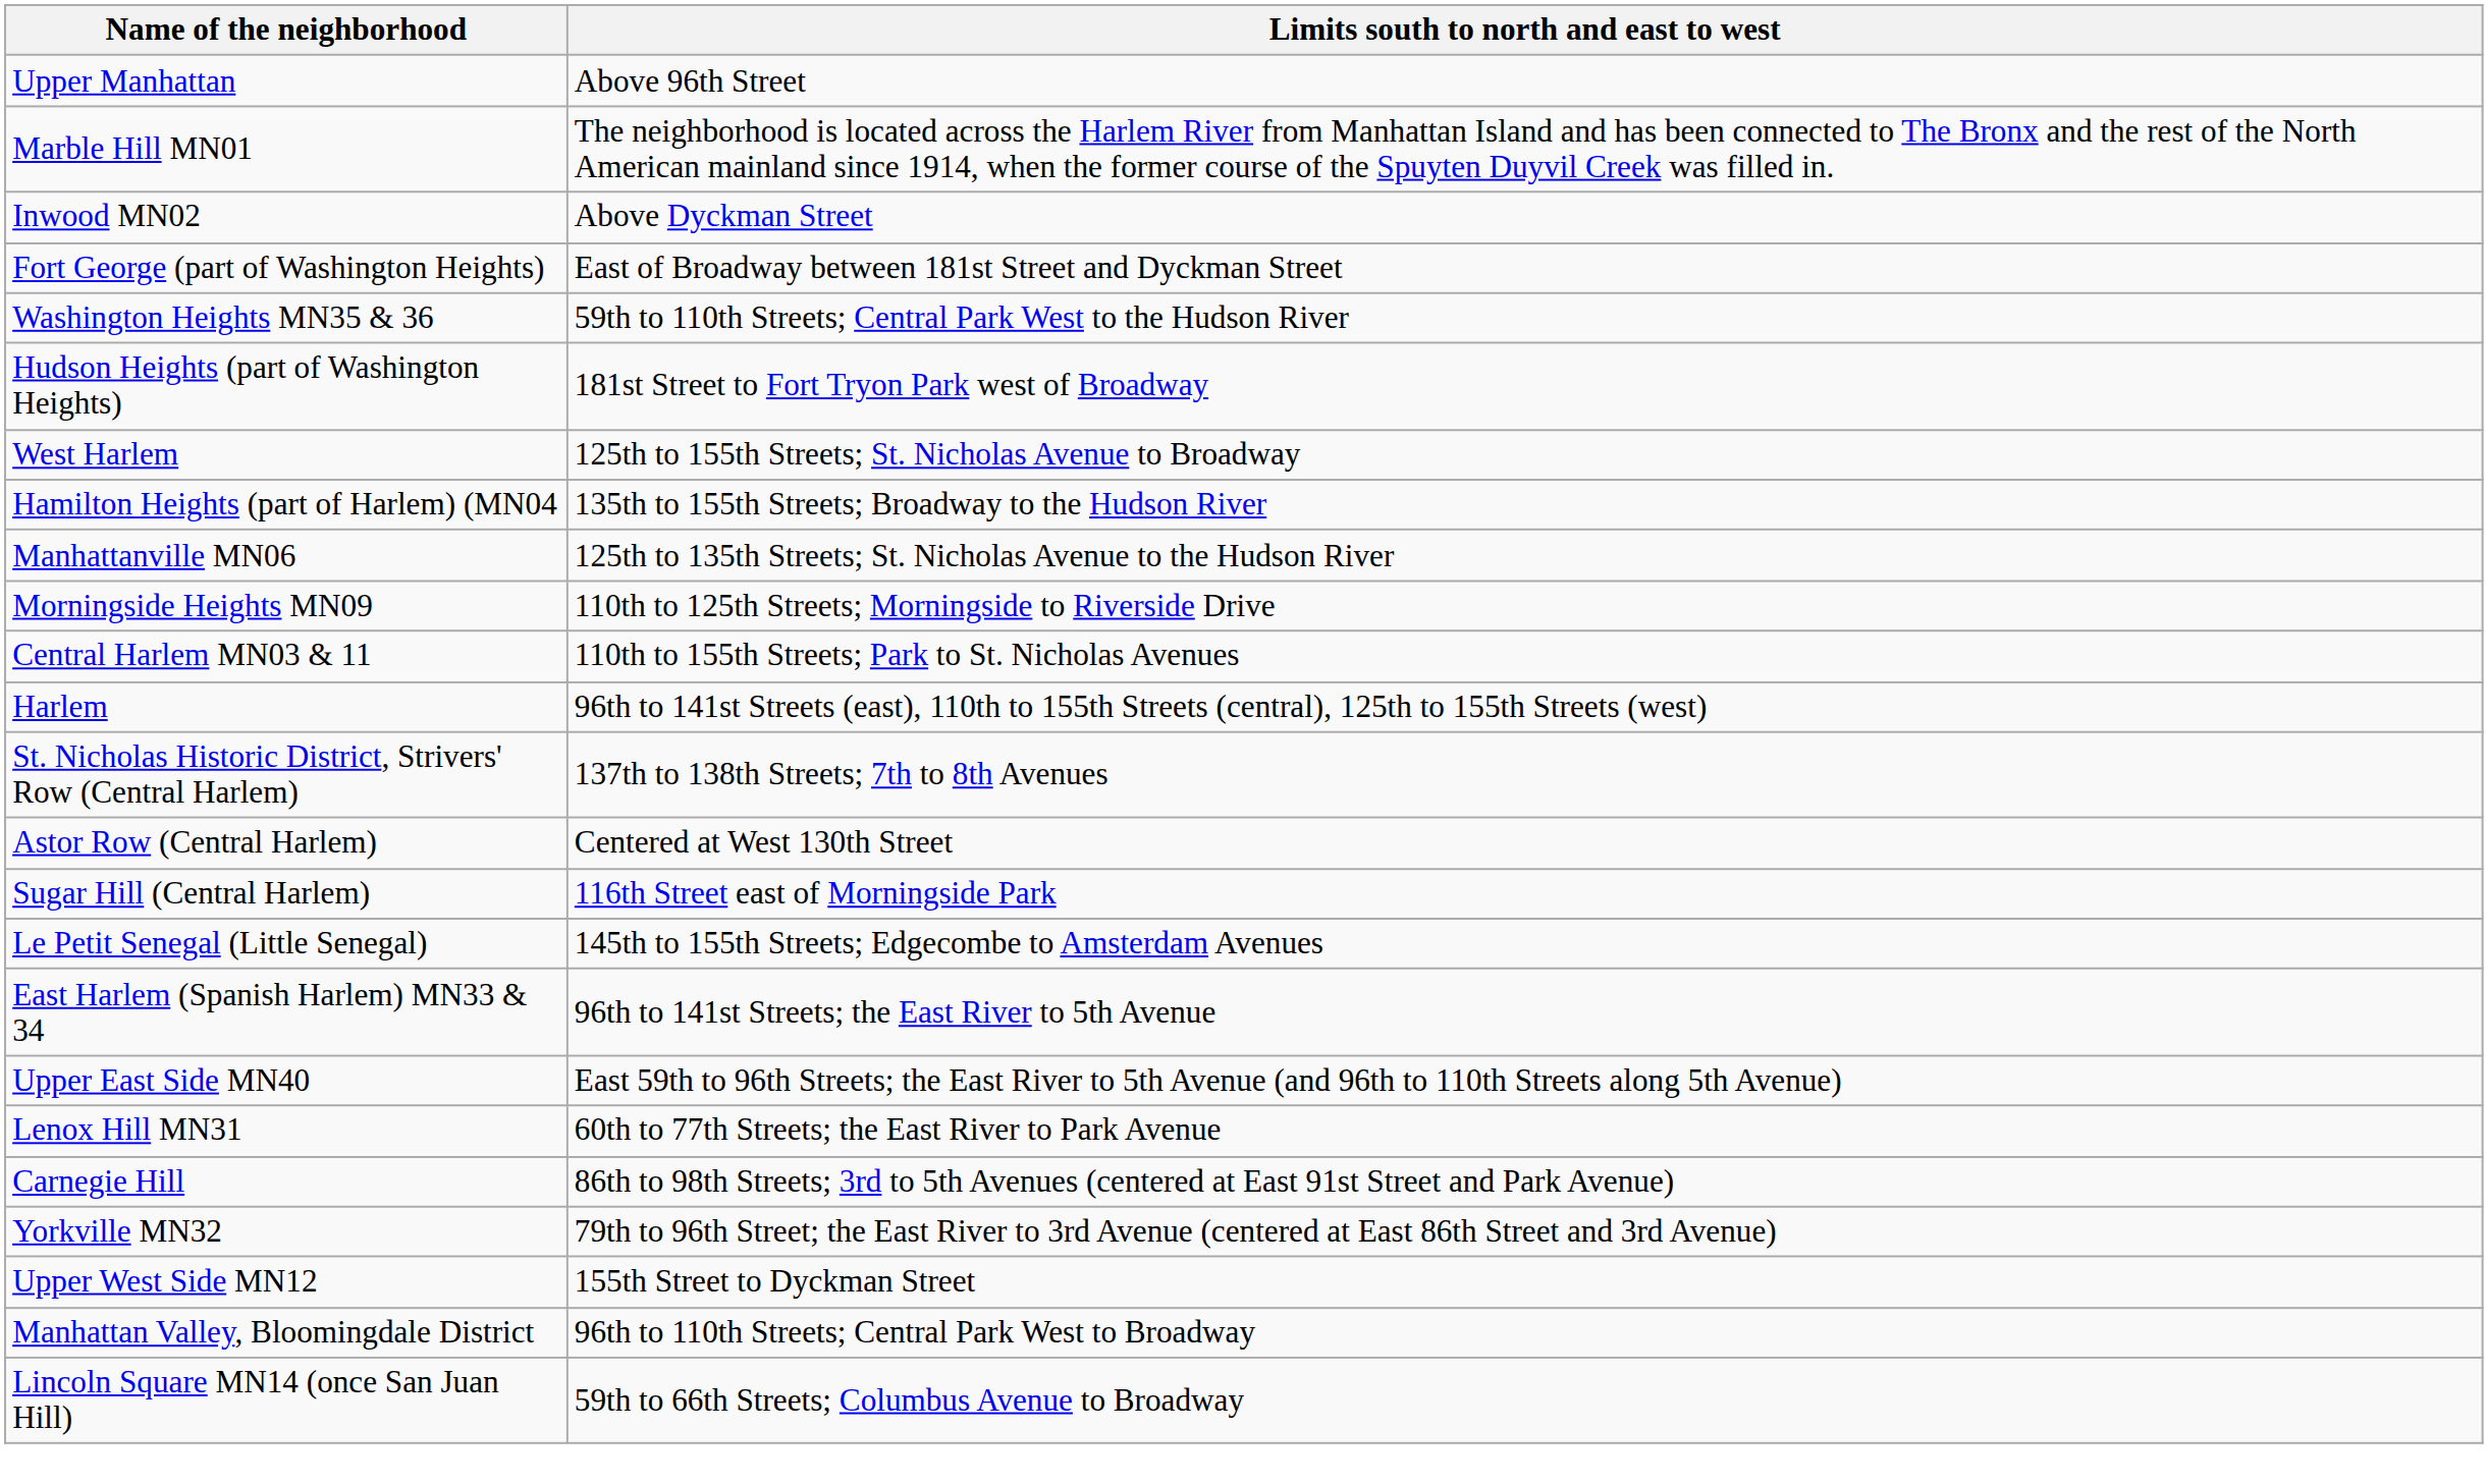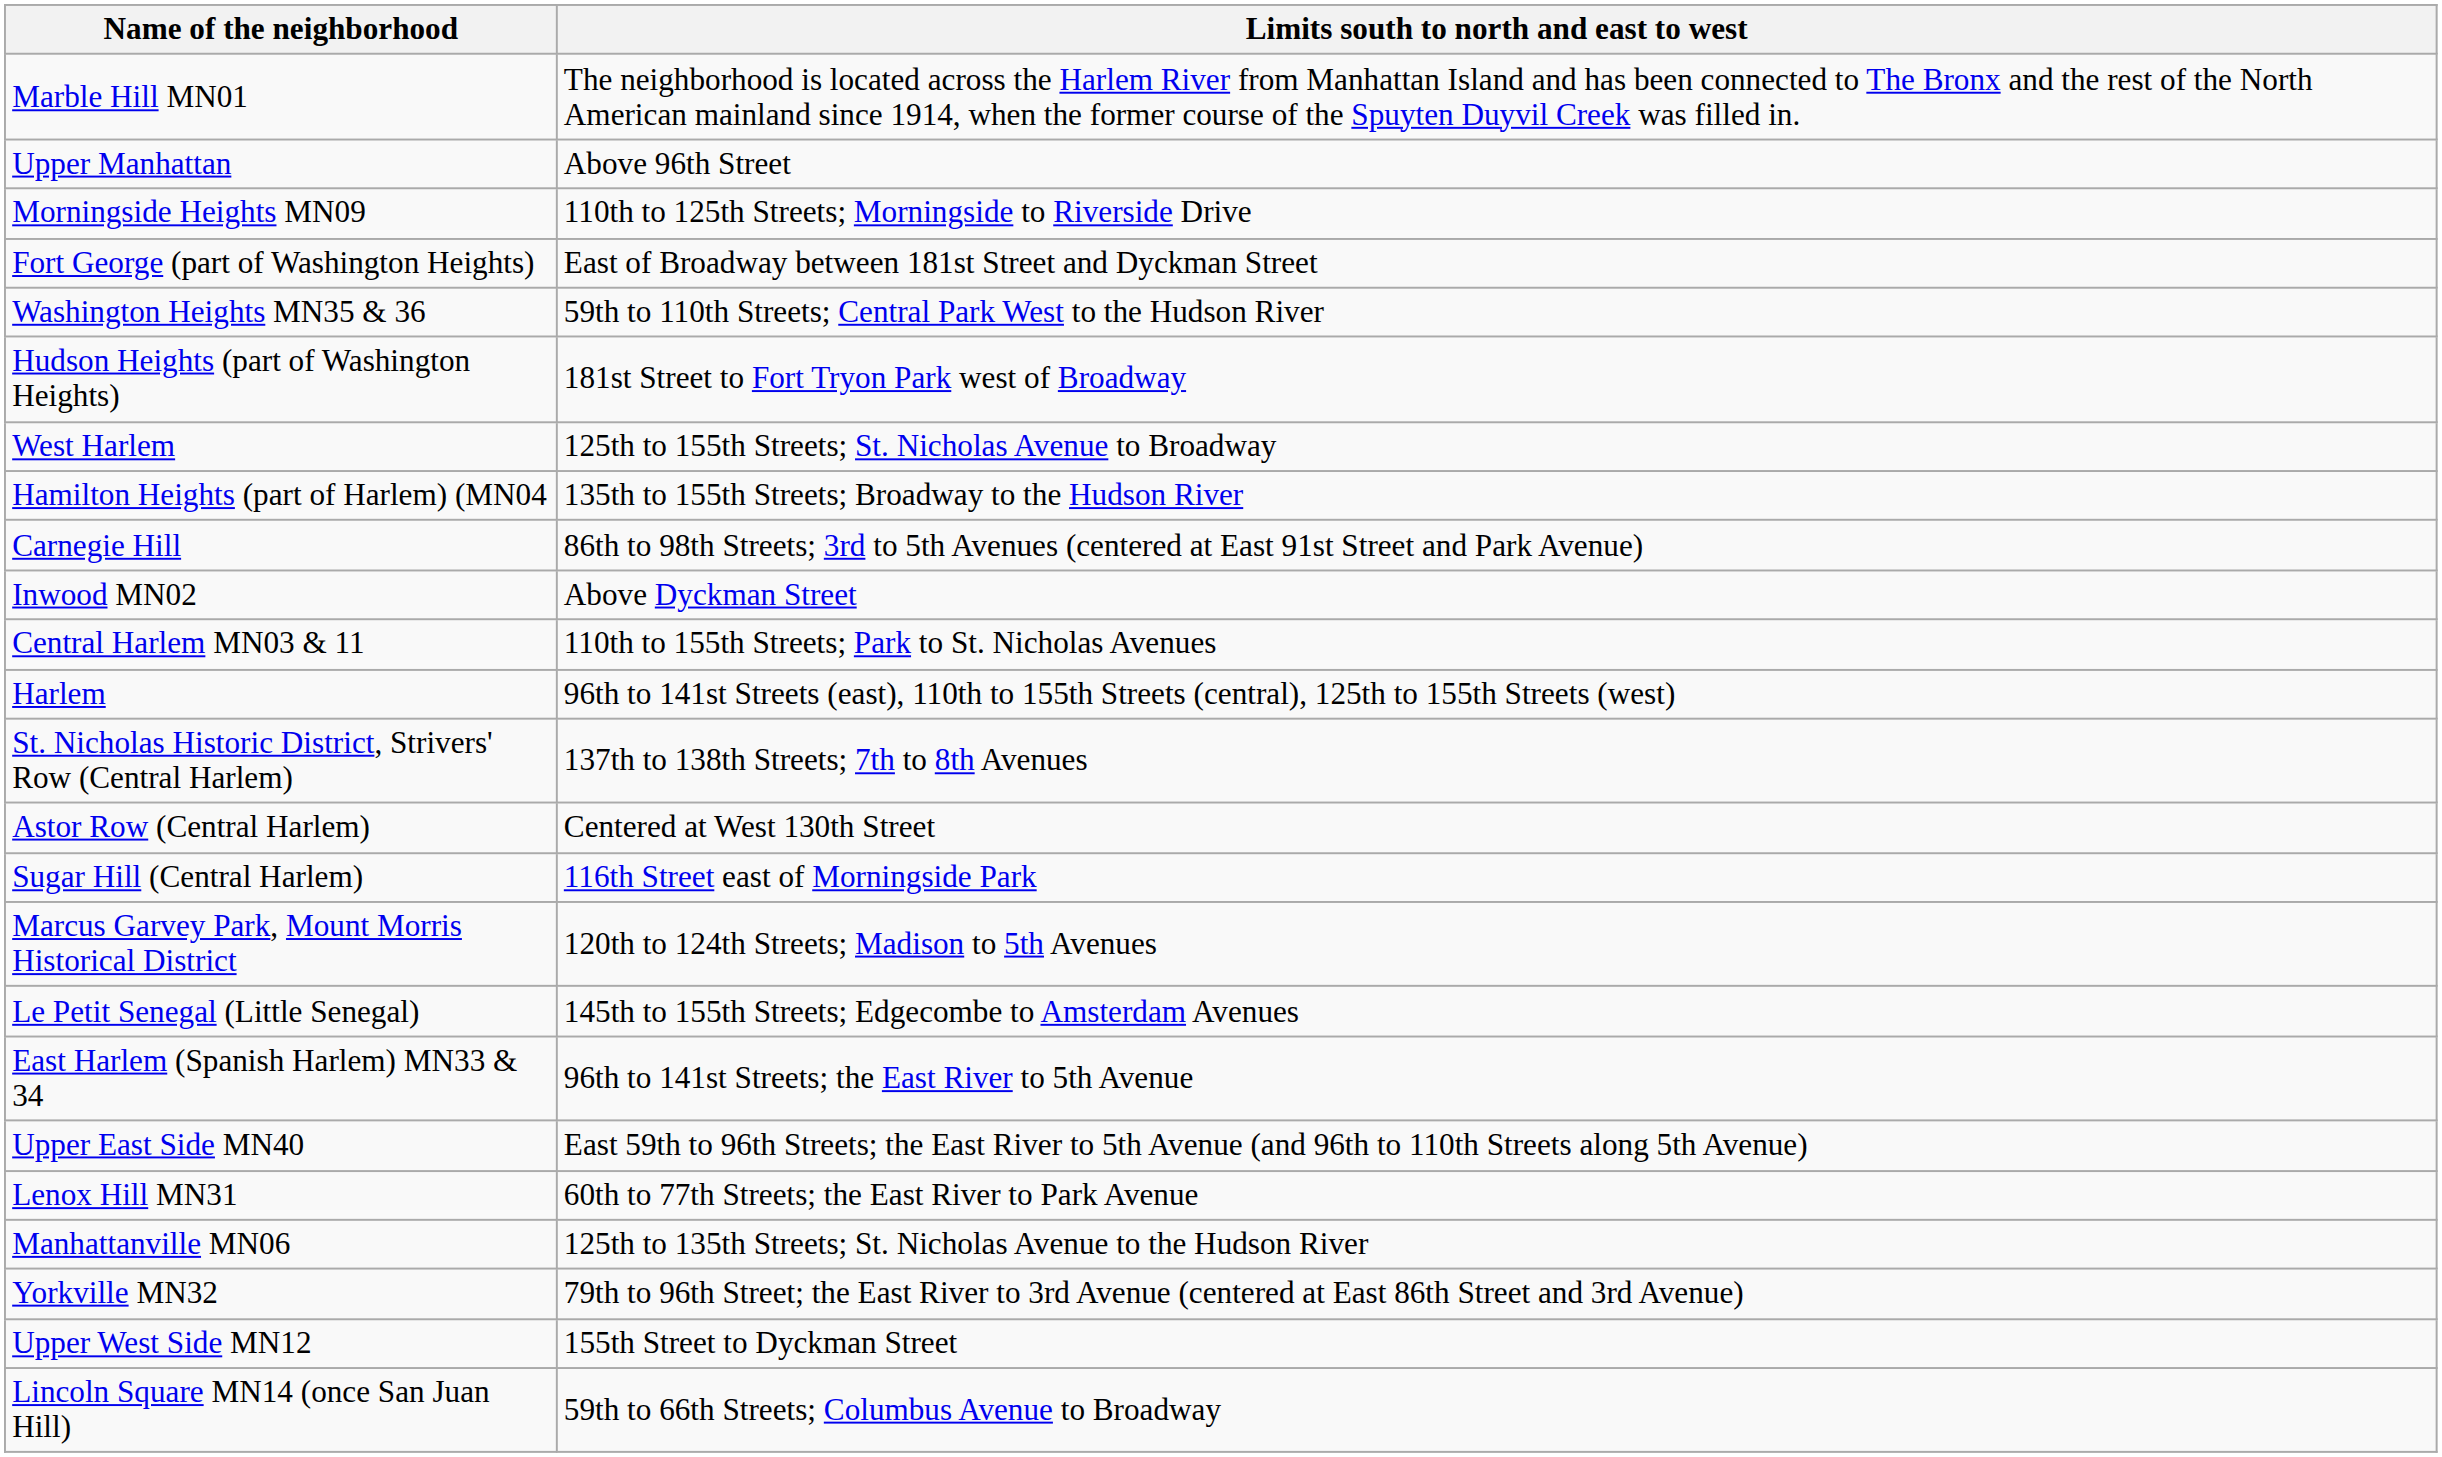rows swapped: Upper Manhattan <-> Marble Hill MN01
rows swapped: Inwood MN02 <-> Morningside Heights MN09
rows swapped: Manhattanville MN06 <-> Carnegie Hill
+ row: Marcus Garvey Park, Mount Morris Historical District | 120th to 124th Streets; Madison to 5th Avenues
- row: Manhattan Valley, Bloomingdale District | 96th to 110th Streets; Central Park West to Broadway
